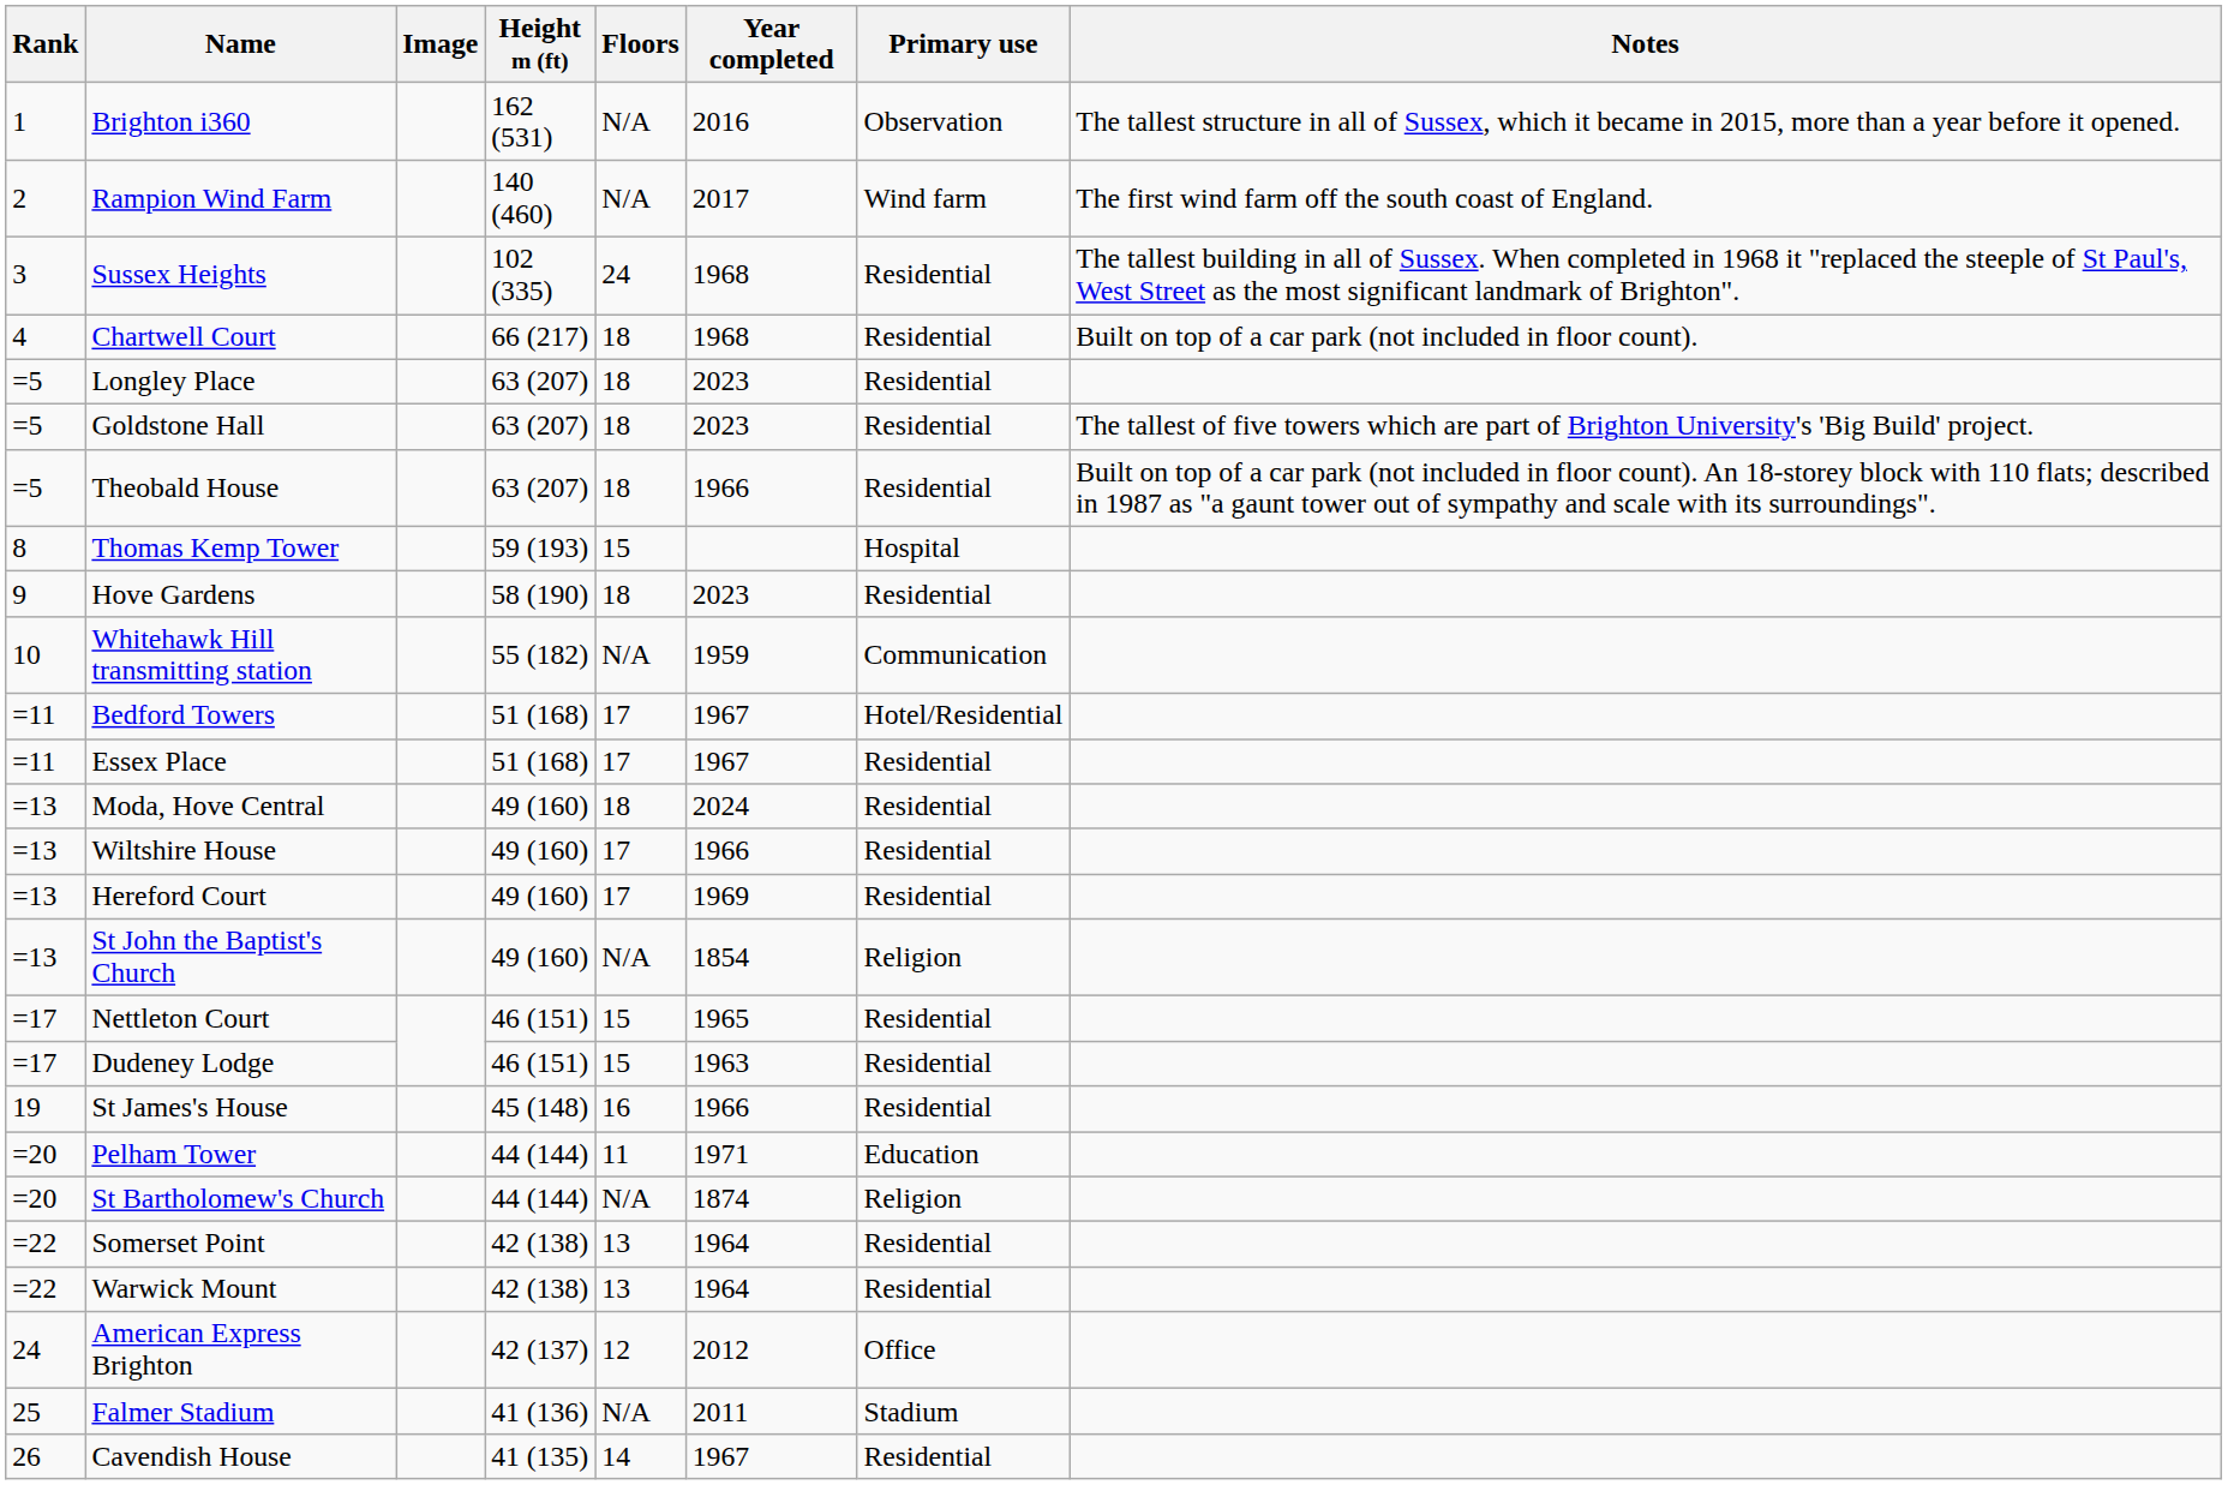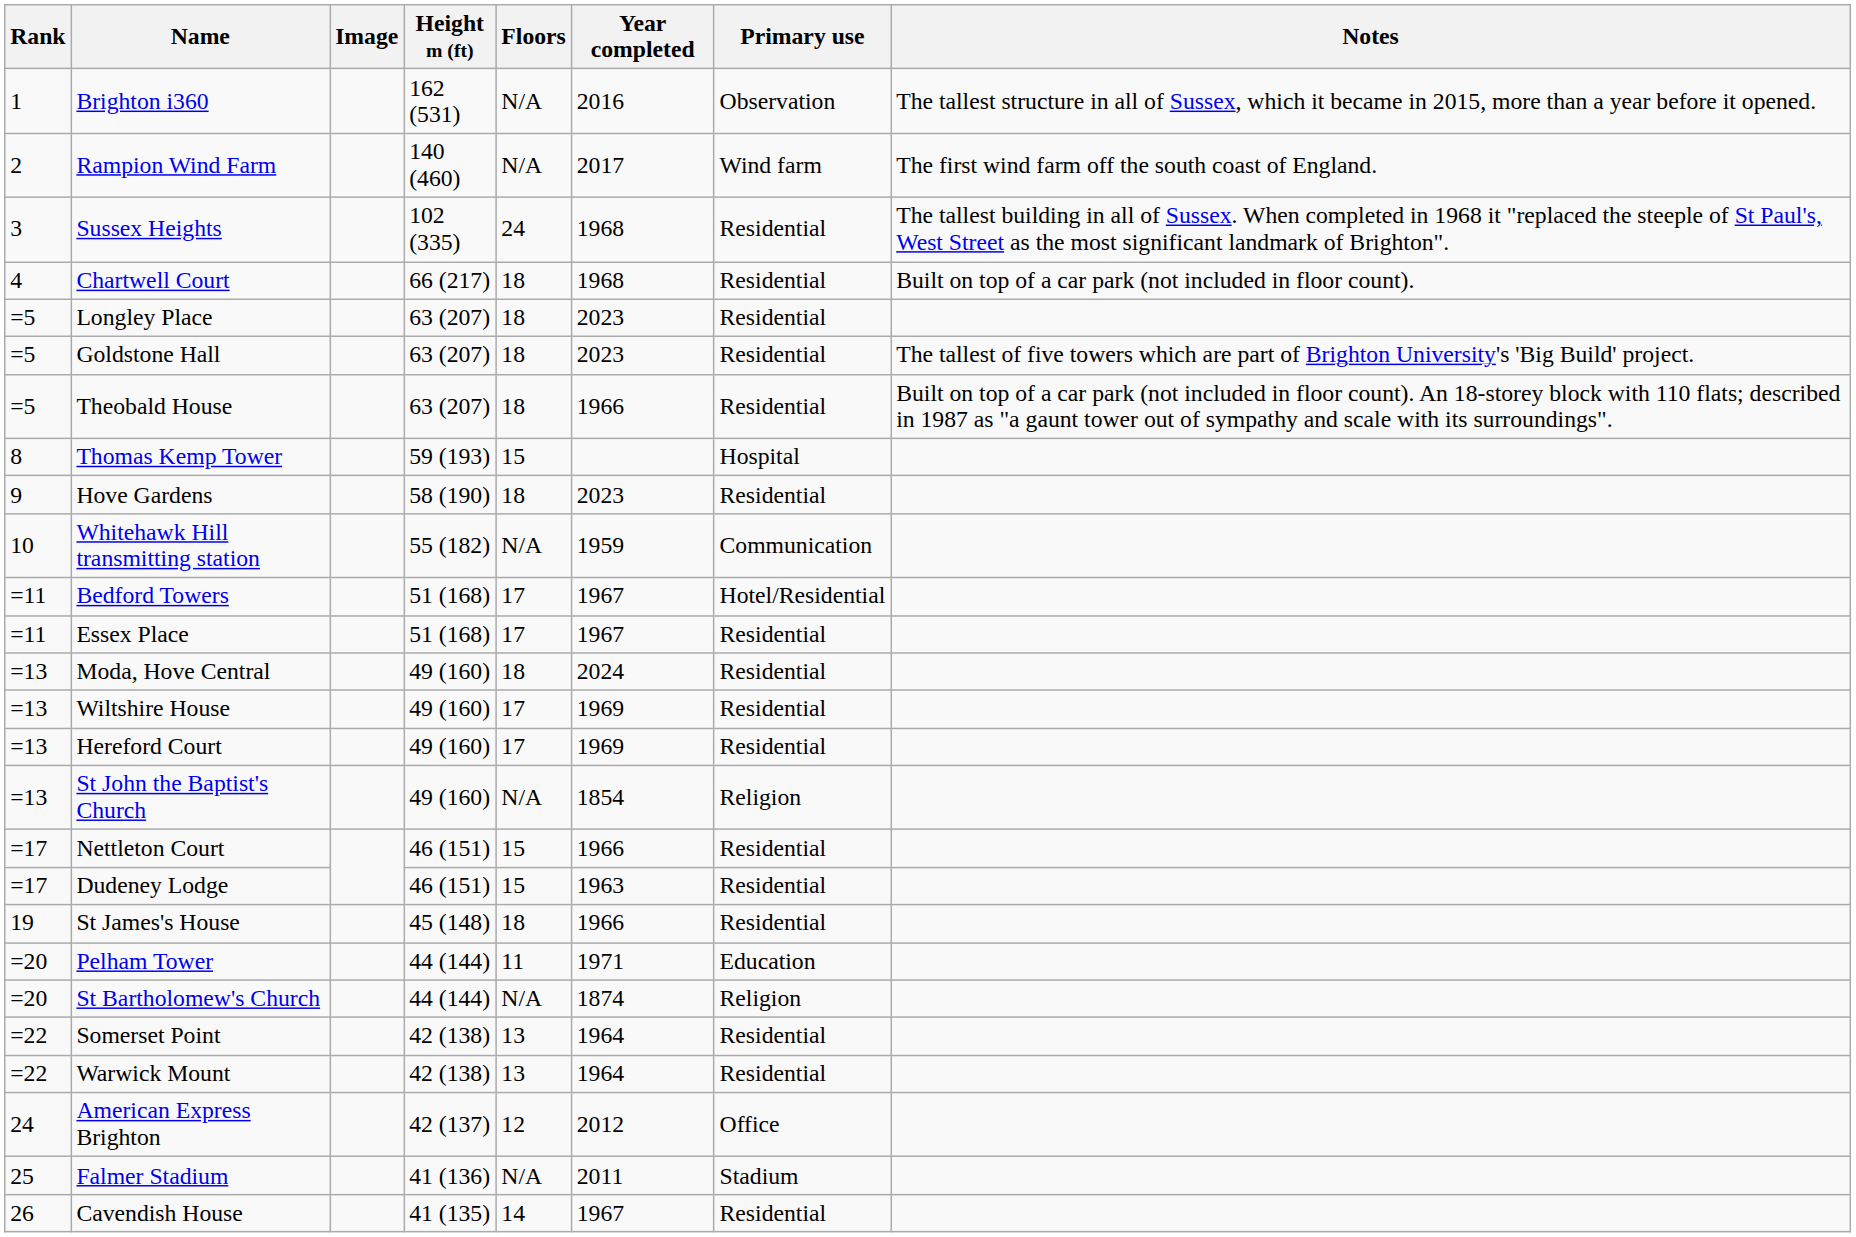Wiltshire House | Year completed: 1966 -> 1969
Nettleton Court | Year completed: 1965 -> 1966
St James's House | Floors: 16 -> 18
